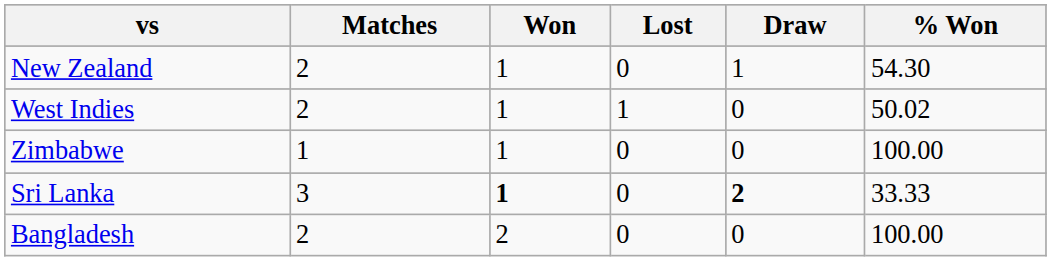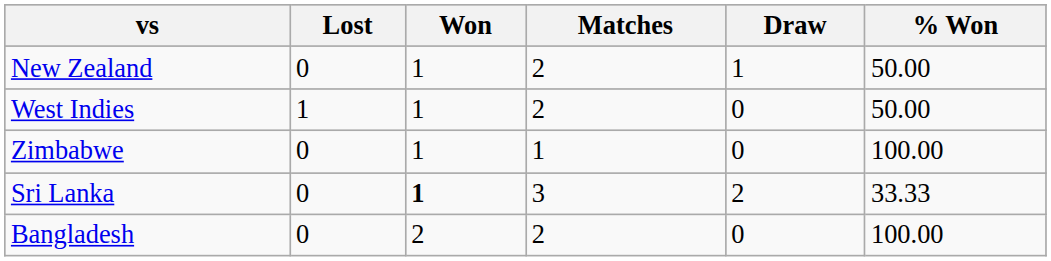columns swapped: Matches <-> Lost
New Zealand | % Won: 54.30 -> 50.00
West Indies | % Won: 50.02 -> 50.00
Sri Lanka | Draw: bold -> normal
